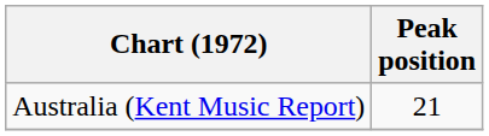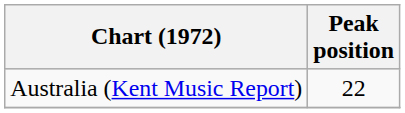Australia (Kent Music Report) | Peak position: 21 -> 22
